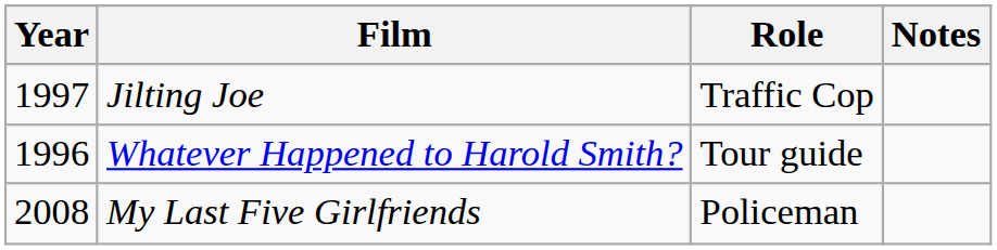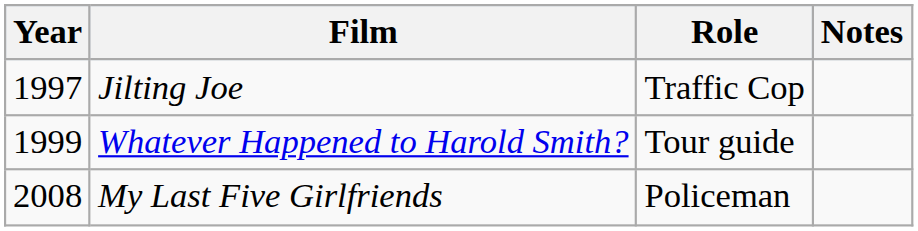Whatever Happened to Harold Smith? | Year: 1996 -> 1999
